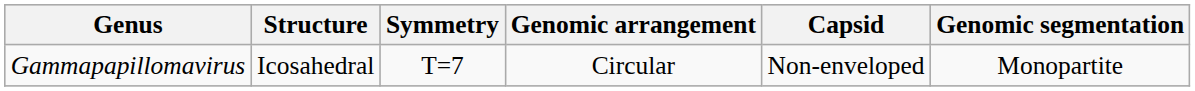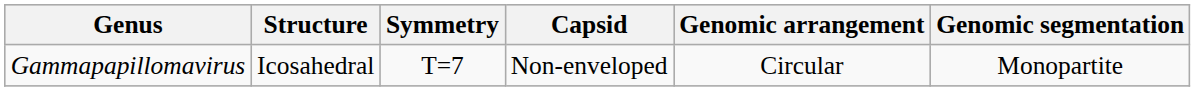columns swapped: Capsid <-> Genomic arrangement
